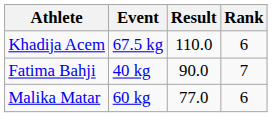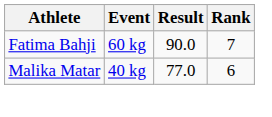- row: Khadija Acem | 67.5 kg | 110.0 | 6
Fatima Bahji | Event: 40 kg -> 60 kg
Malika Matar | Event: 60 kg -> 40 kg
